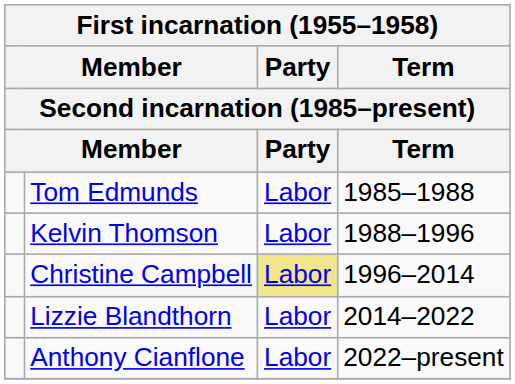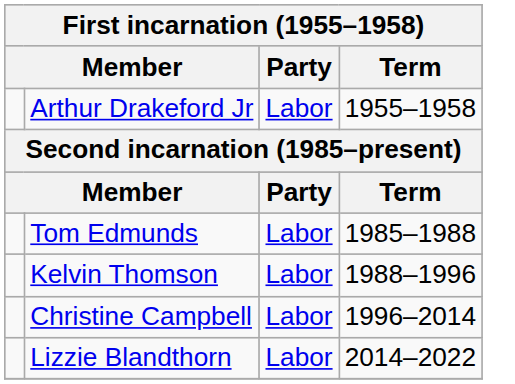+ row: Arthur Drakeford Jr | Labor | 1955–1958
Christine Campbell | Party: khaki background -> no background
- row: Anthony Cianflone | Labor | 2022–present
